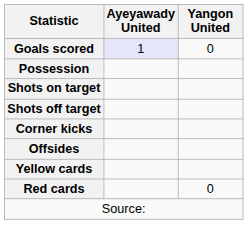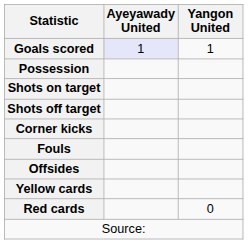Goals scored | Yangon United: 0 -> 1
+ row: Fouls
